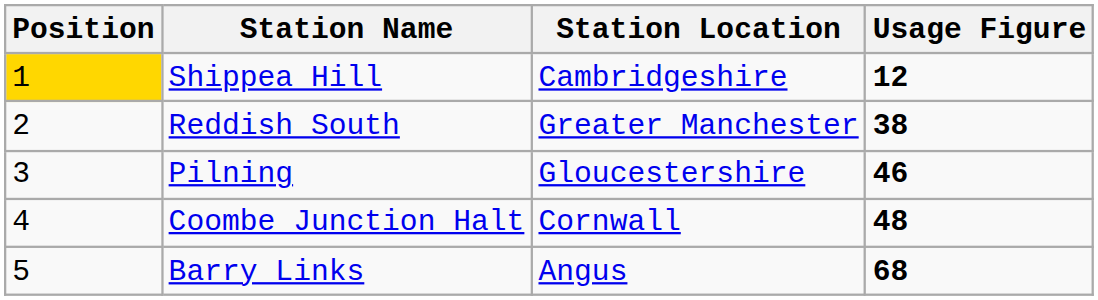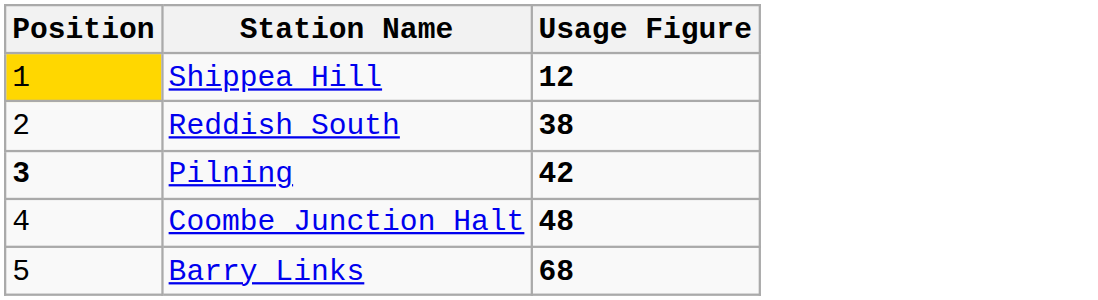- column: Station Location | Cambridgeshire | Greater Manchester | Gloucestershire | Cornwall | Angus
Pilning | Position: normal -> bold
Pilning | Usage Figure: 46 -> 42
